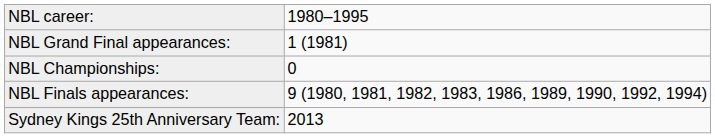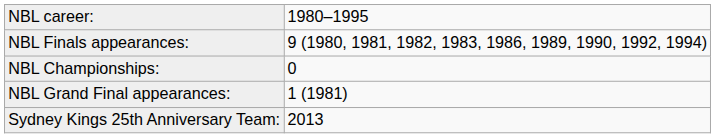rows swapped: NBL Grand Final appearances: <-> NBL Finals appearances:
